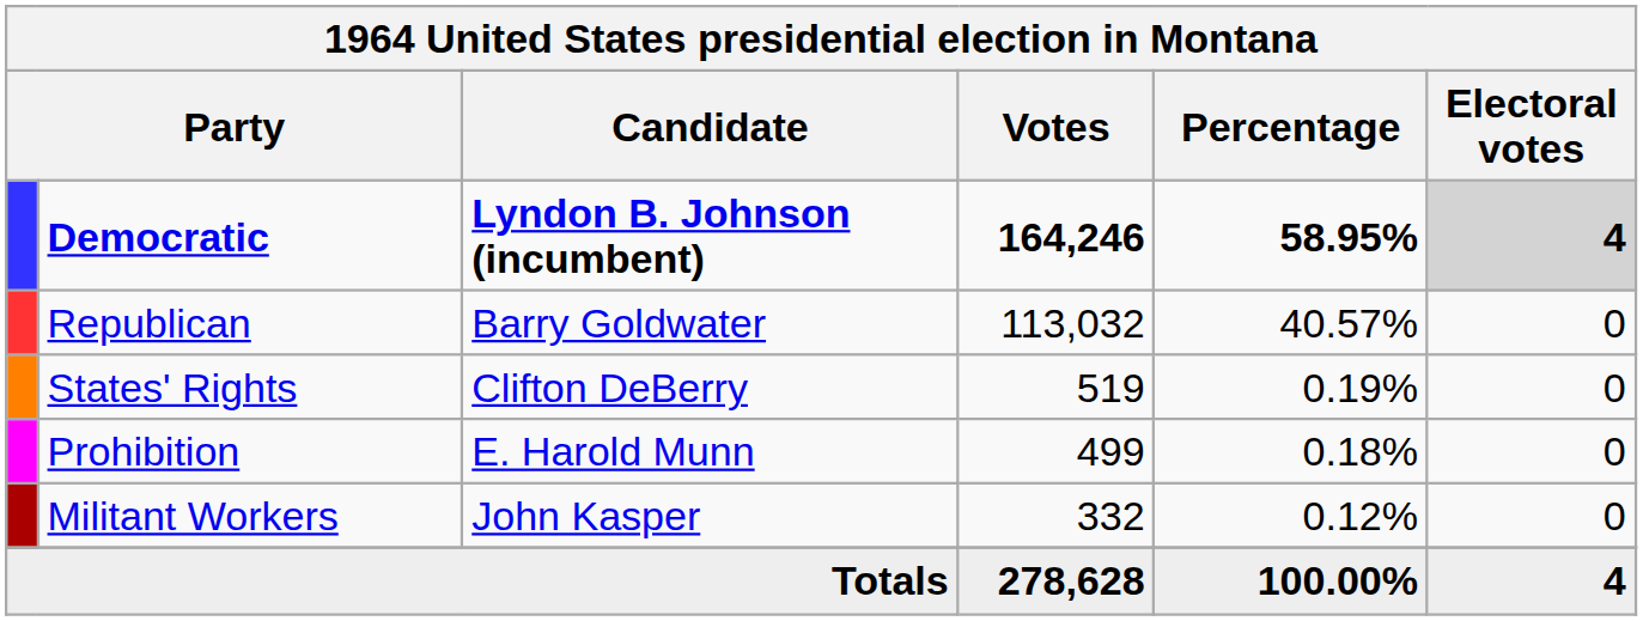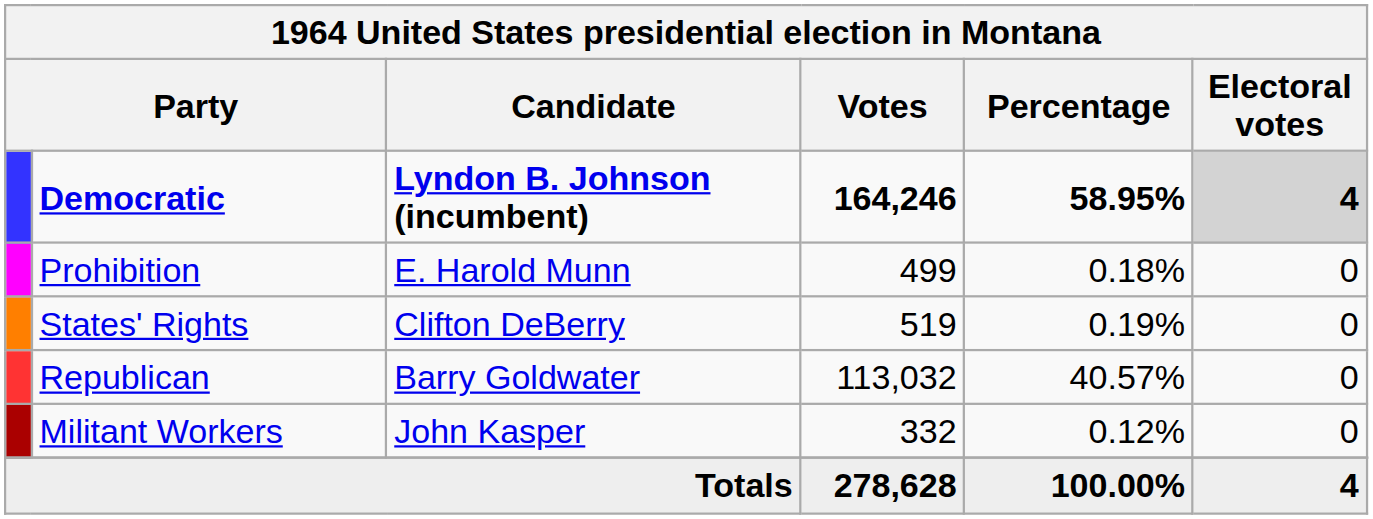rows swapped: Republican <-> Prohibition
